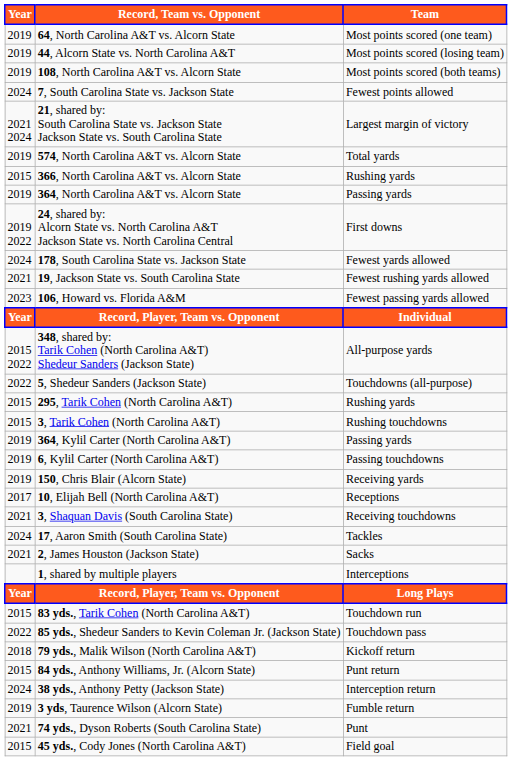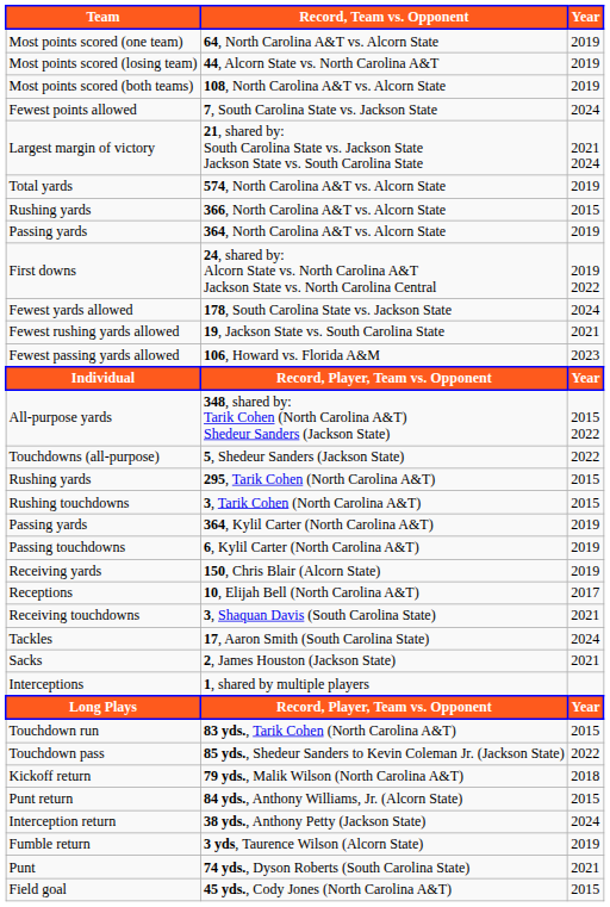columns swapped: Team <-> Year
